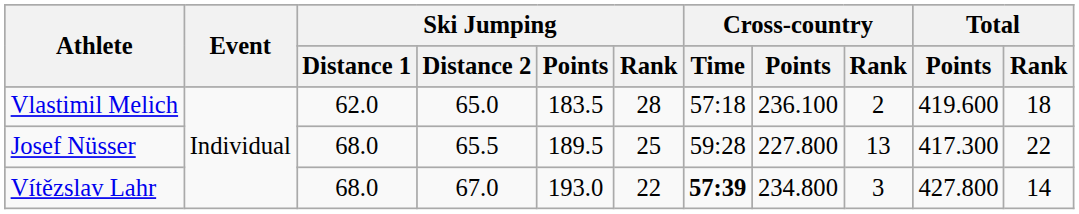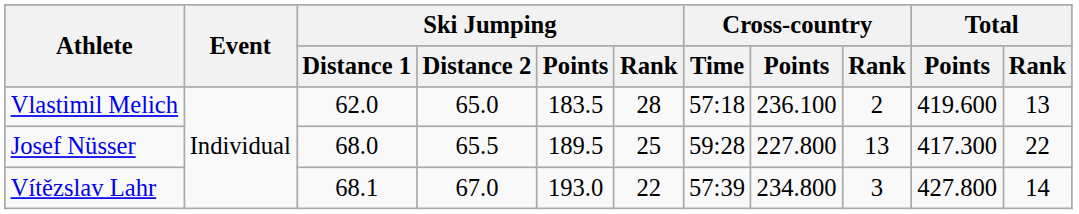Vlastimil Melich | Total / Rank: 18 -> 13
Vítězslav Lahr | Ski Jumping / Distance 1: 68.0 -> 68.1
Vítězslav Lahr | Cross-country / Time: bold -> normal
